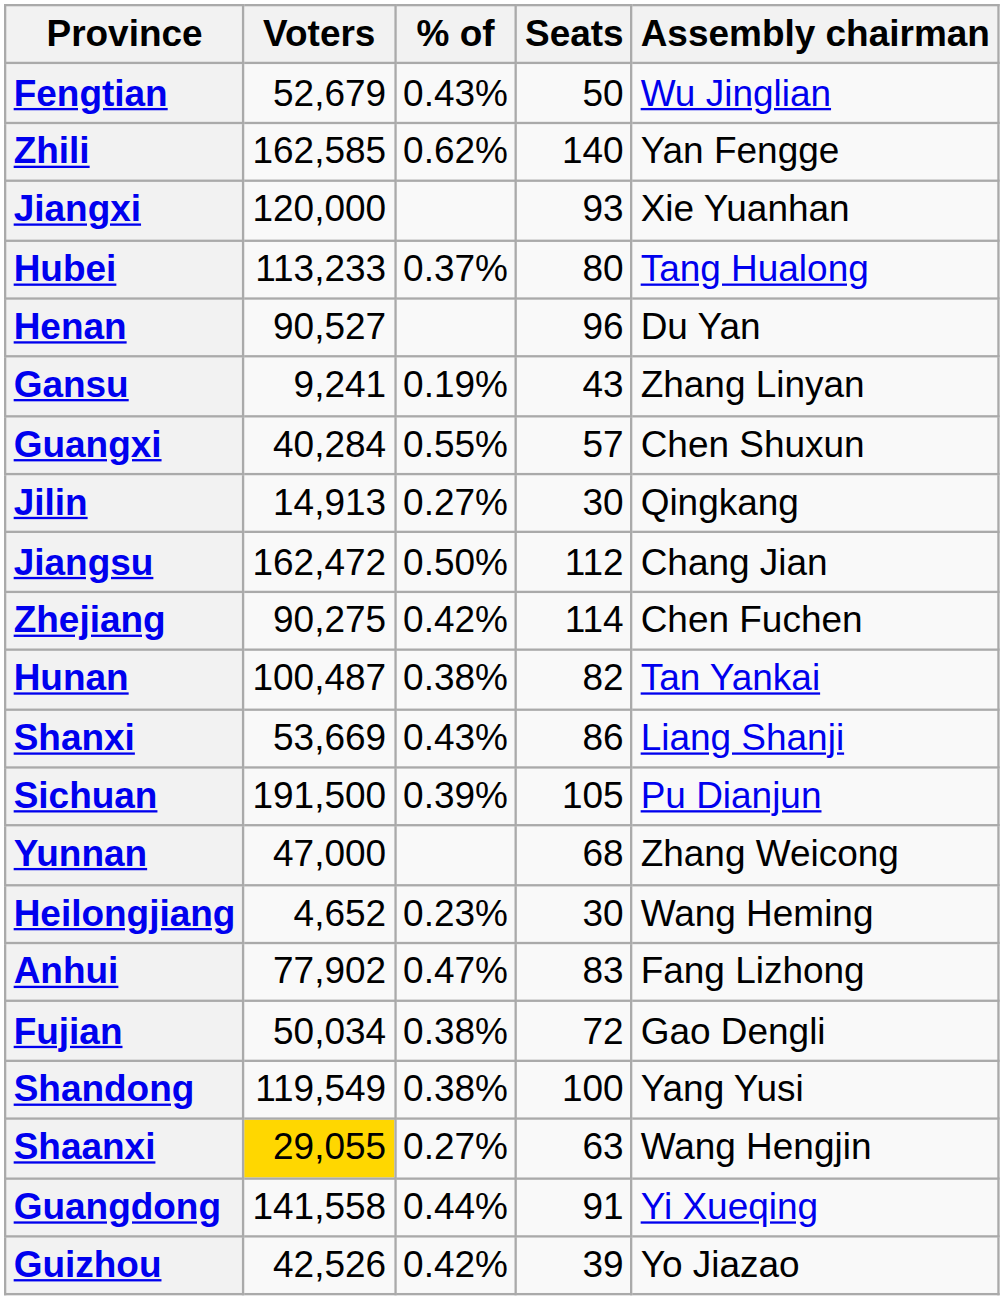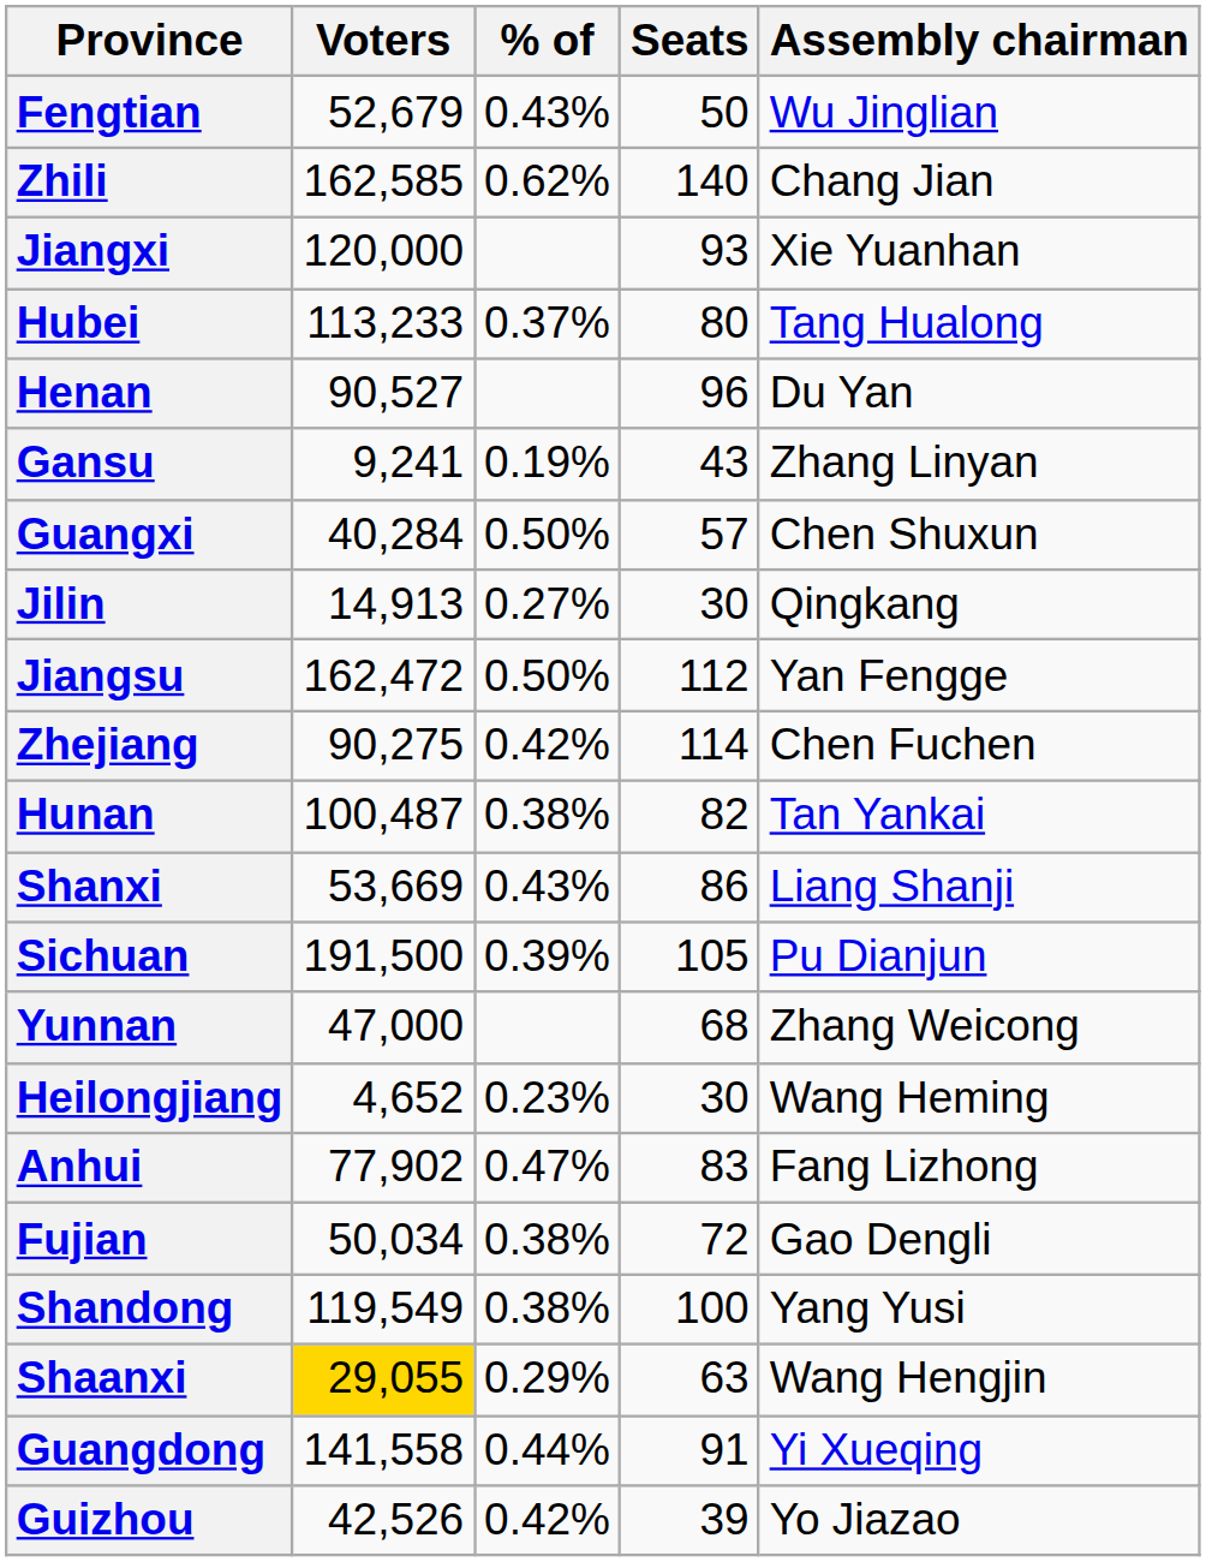Zhili | Assembly chairman: Yan Fengge -> Chang Jian
Guangxi | % of: 0.55% -> 0.50%
Jiangsu | Assembly chairman: Chang Jian -> Yan Fengge
Shaanxi | % of: 0.27% -> 0.29%
